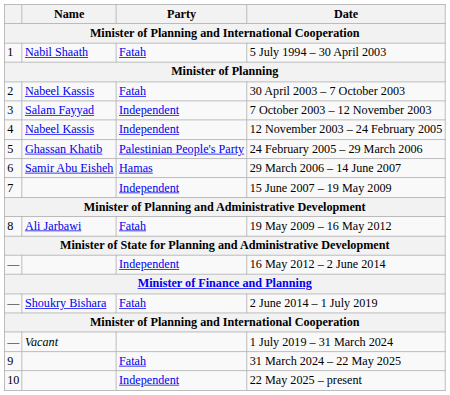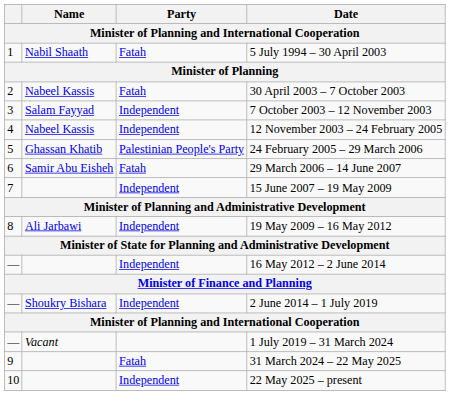29 March 2006 – 14 June 2007 | Party: Hamas -> Fatah
19 May 2009 – 16 May 2012 | Party: Fatah -> Independent
2 June 2014 – 1 July 2019 | Party: Fatah -> Independent
